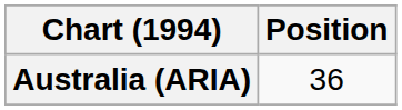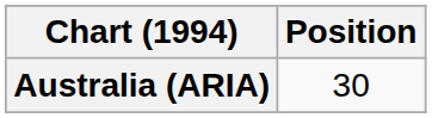Australia (ARIA) | Position: 36 -> 30
